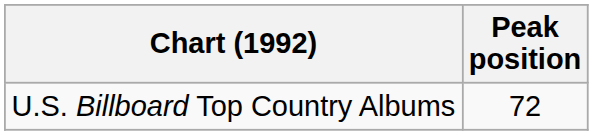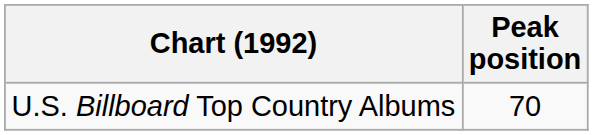U.S. Billboard Top Country Albums | Peak position: 72 -> 70
